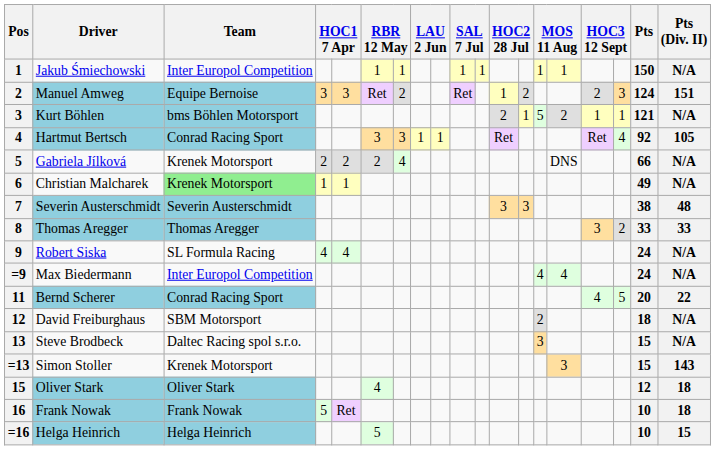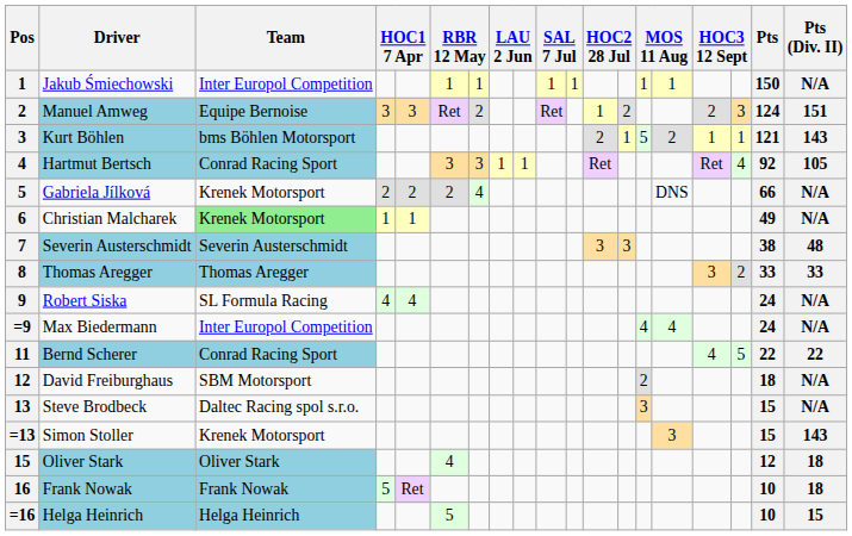Kurt Böhlen | Pts (Div. II): N/A -> 143
Bernd Scherer | Pts: 20 -> 22
